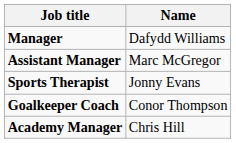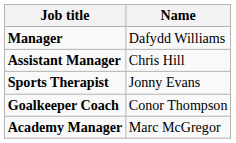Assistant Manager | Name: Marc McGregor -> Chris Hill
Academy Manager | Name: Chris Hill -> Marc McGregor
